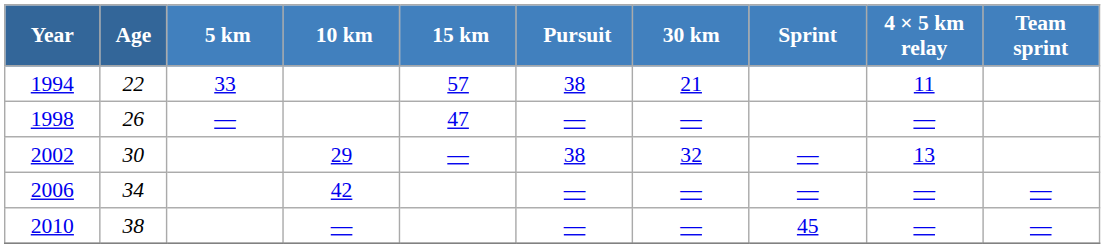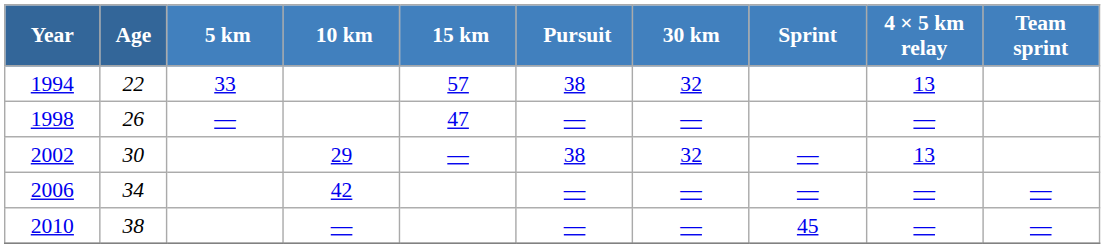1994 | 30 km: 21 -> 32
1994 | 4 × 5 km relay: 11 -> 13
